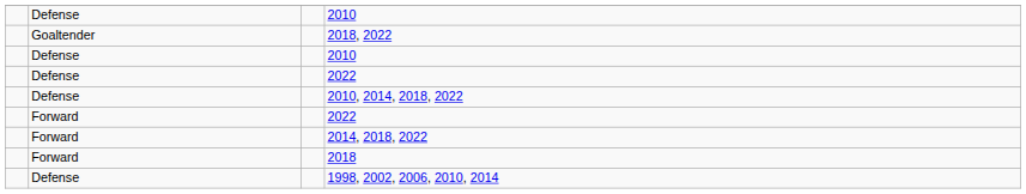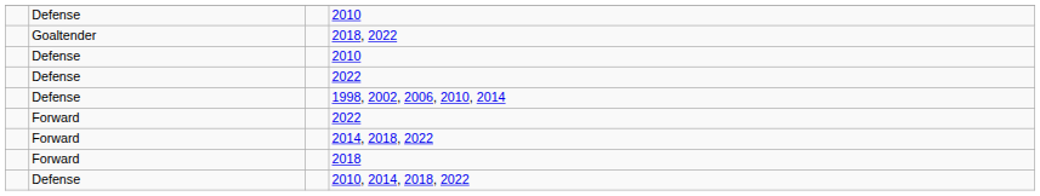rows swapped: 1998, 2002, 2006, 2010, 2014 <-> 2010, 2014, 2018, 2022
